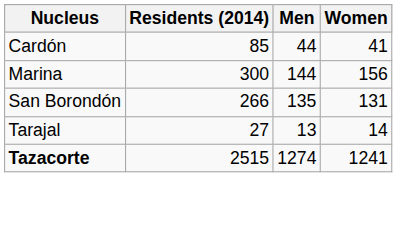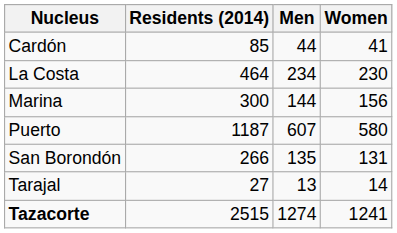+ row: La Costa | 464 | 234 | 230
+ row: Puerto | 1187 | 607 | 580
